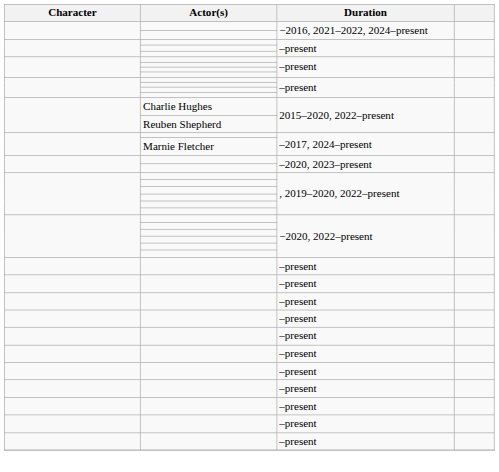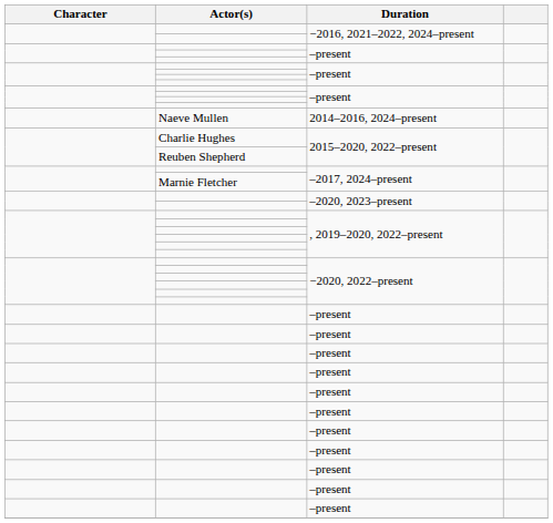+ row: Naeve Mullen | 2014–2016, 2024–present
